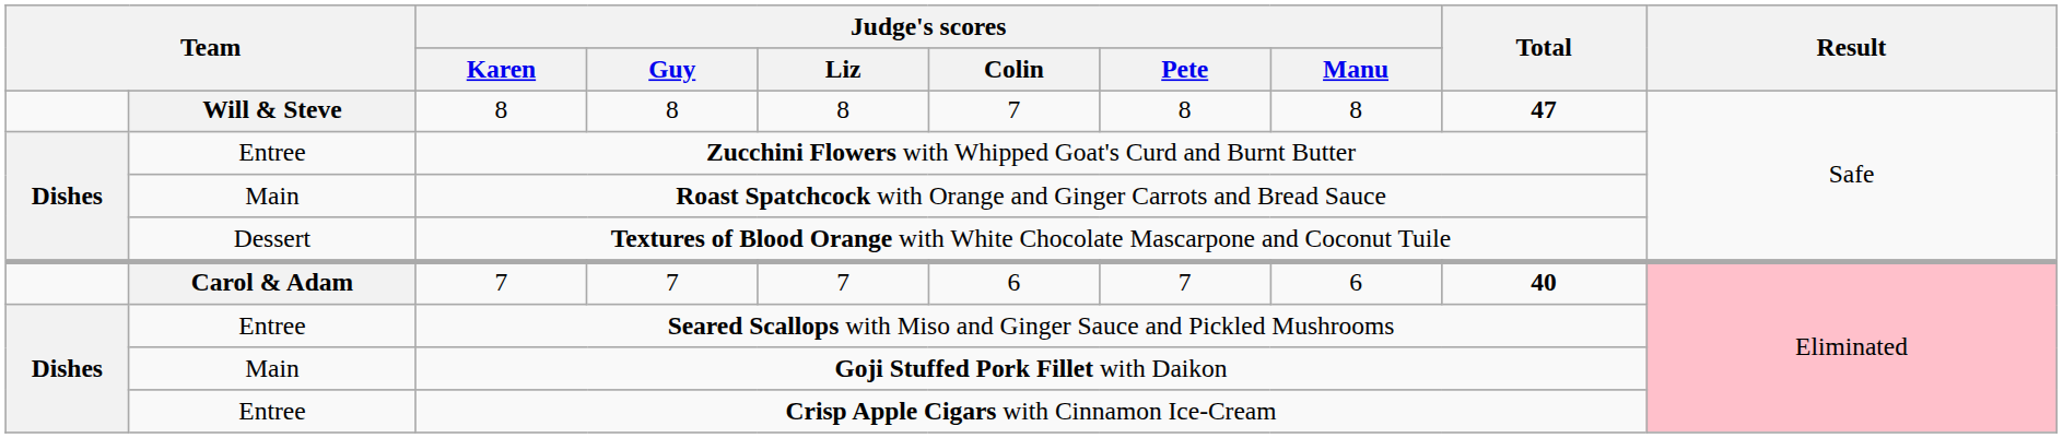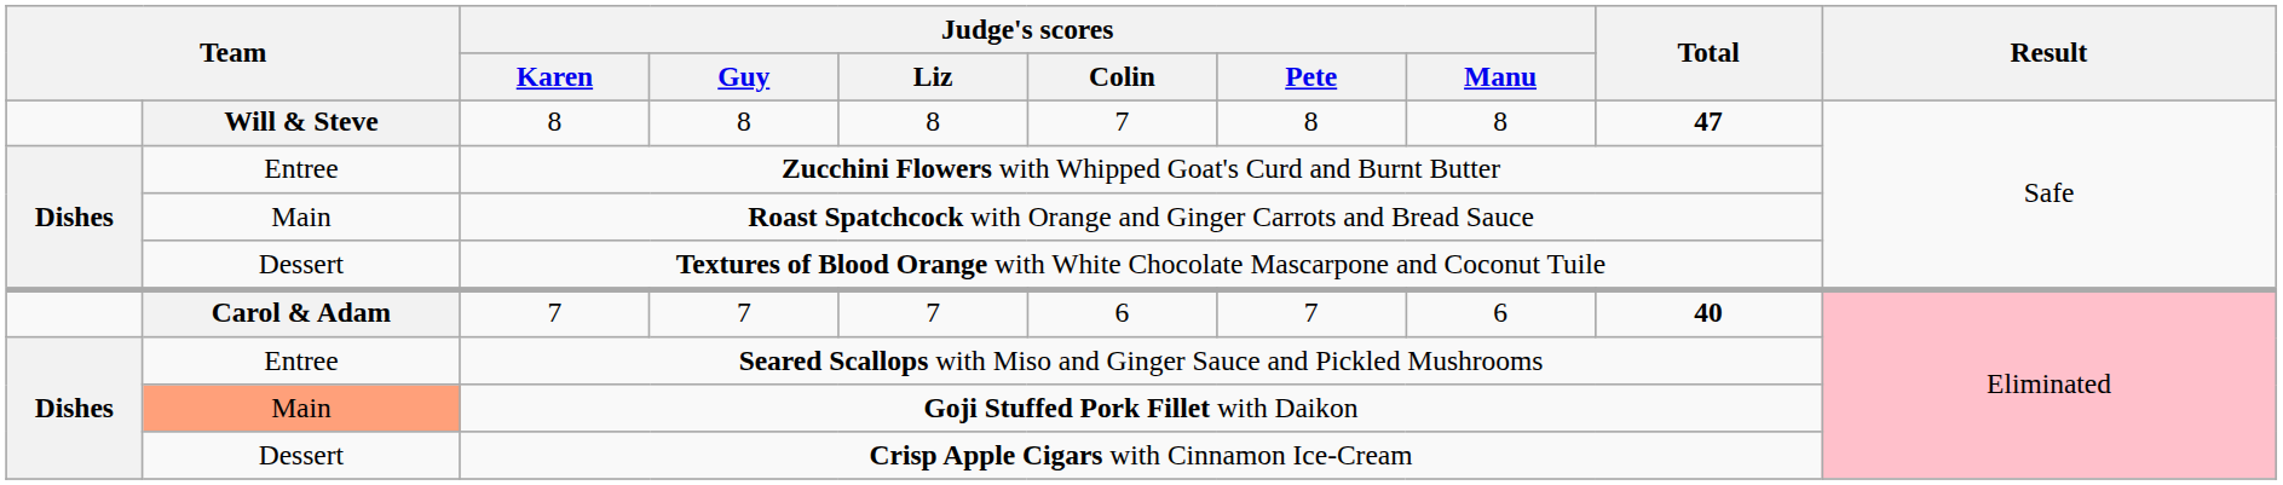Goji Stuffed Pork Fillet with Daikon | column 2: no background -> lightsalmon background
Crisp Apple Cigars with Cinnamon Ice-Cream | column 2: Entree -> Dessert
